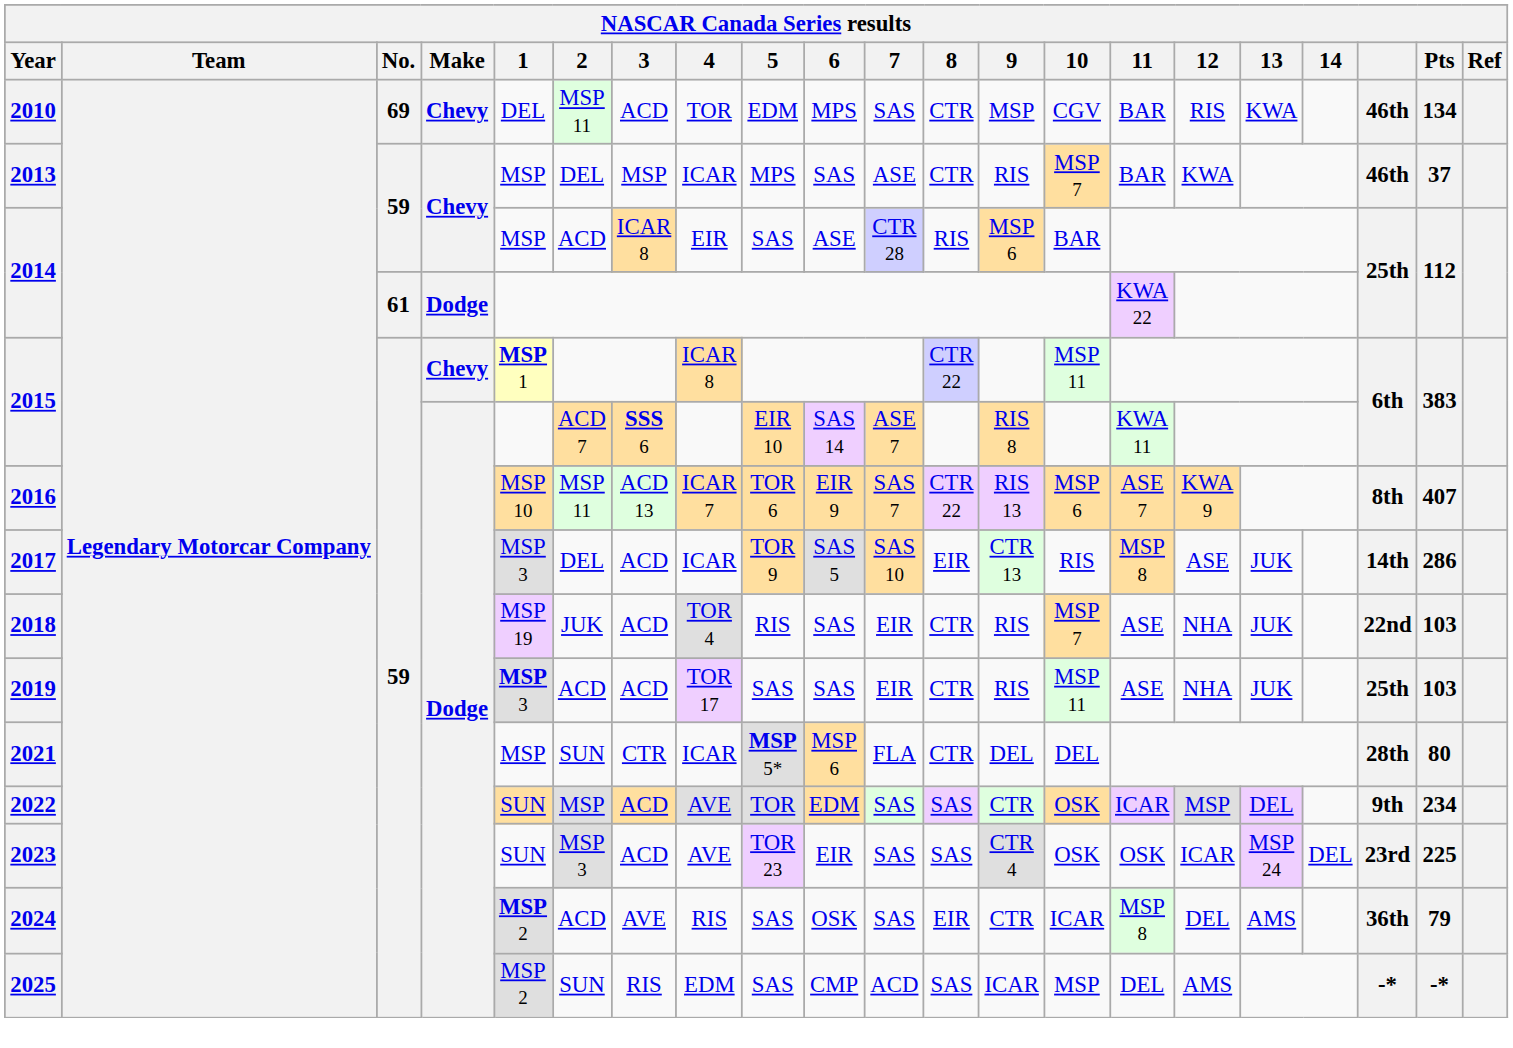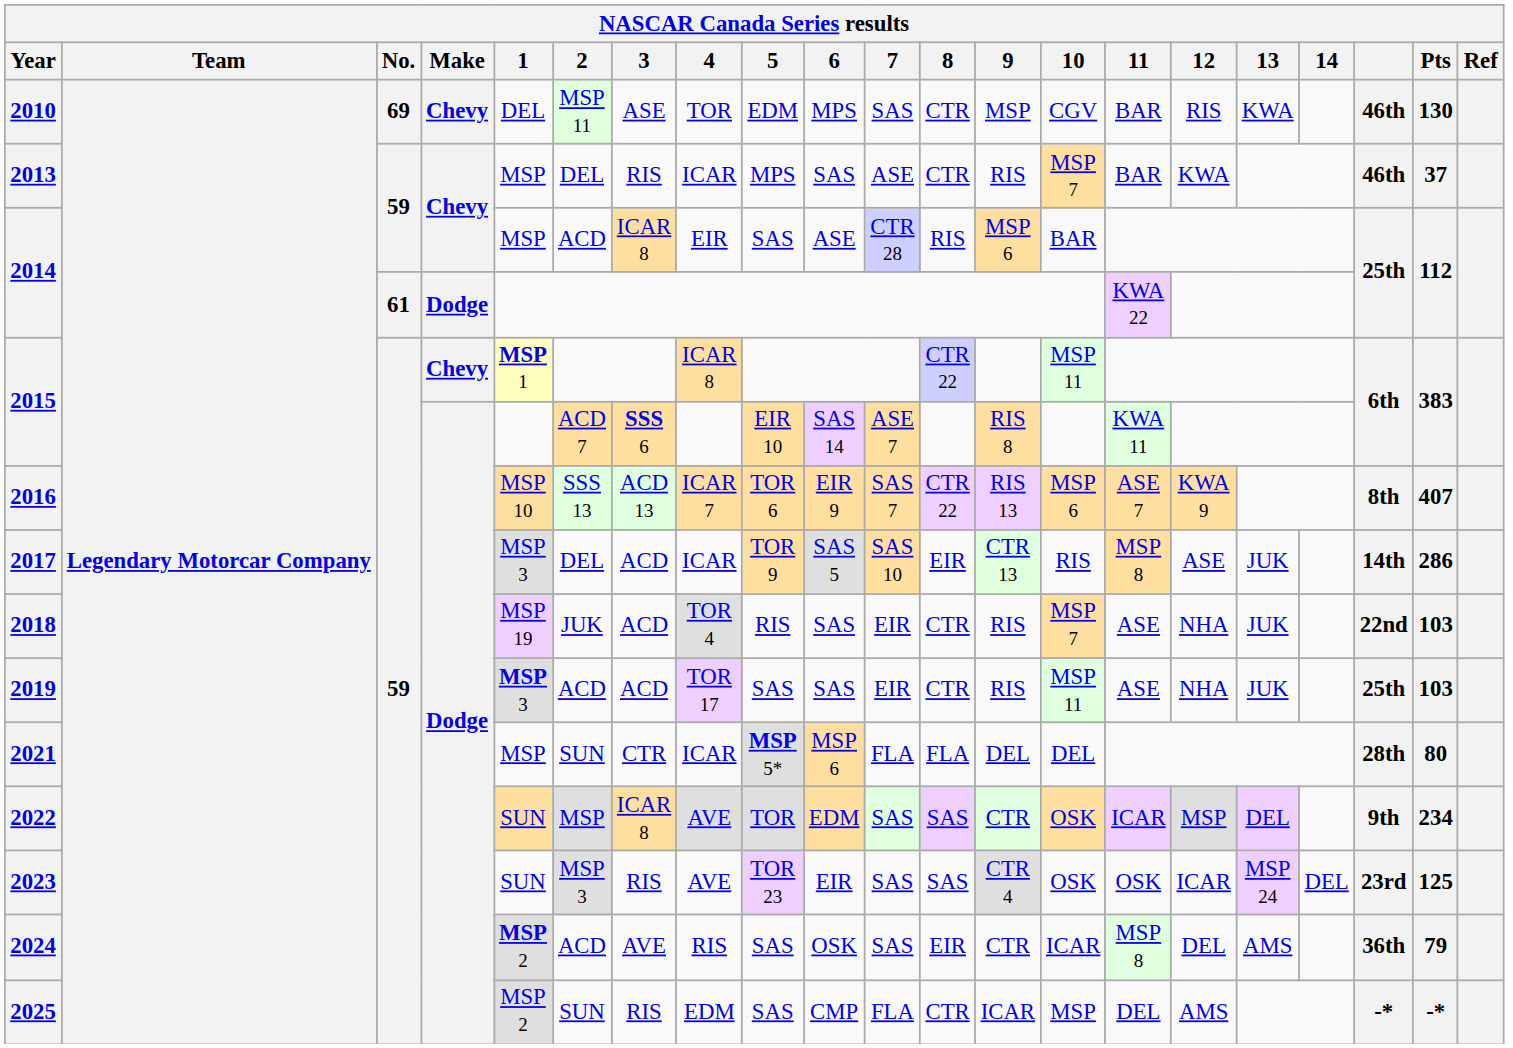2010 | 3: ACD -> ASE
2010 | Pts: 134 -> 130
2013 | 3: MSP -> RIS
2016 | 2: MSP 11 -> SSS 13
2021 | 8: CTR -> FLA
2022 | 3: ACD -> ICAR 8
2023 | 3: ACD -> RIS
2023 | Pts: 225 -> 125
2025 | 7: ACD -> FLA
2025 | 8: SAS -> CTR
